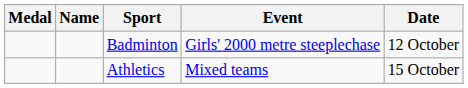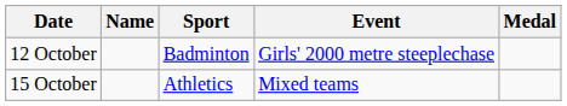columns swapped: Medal <-> Date
